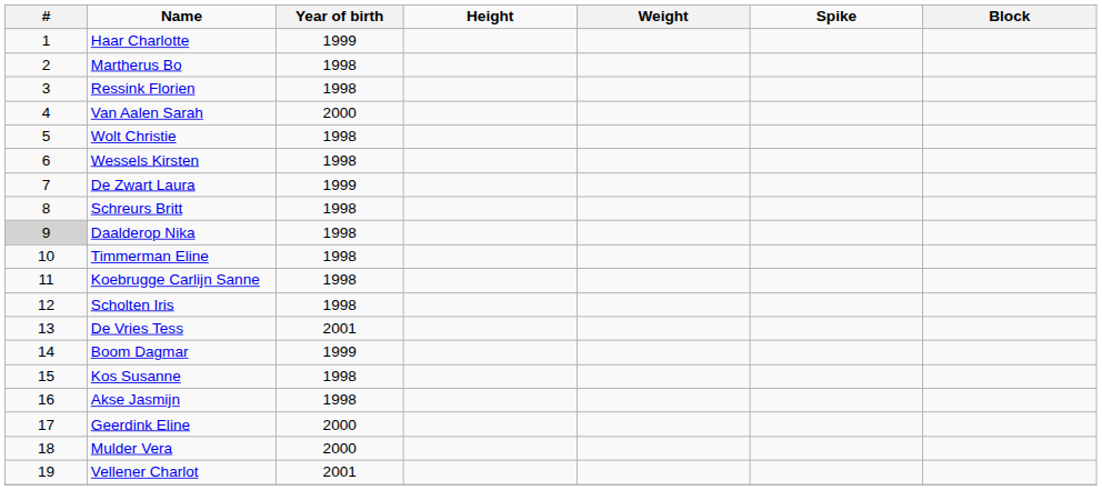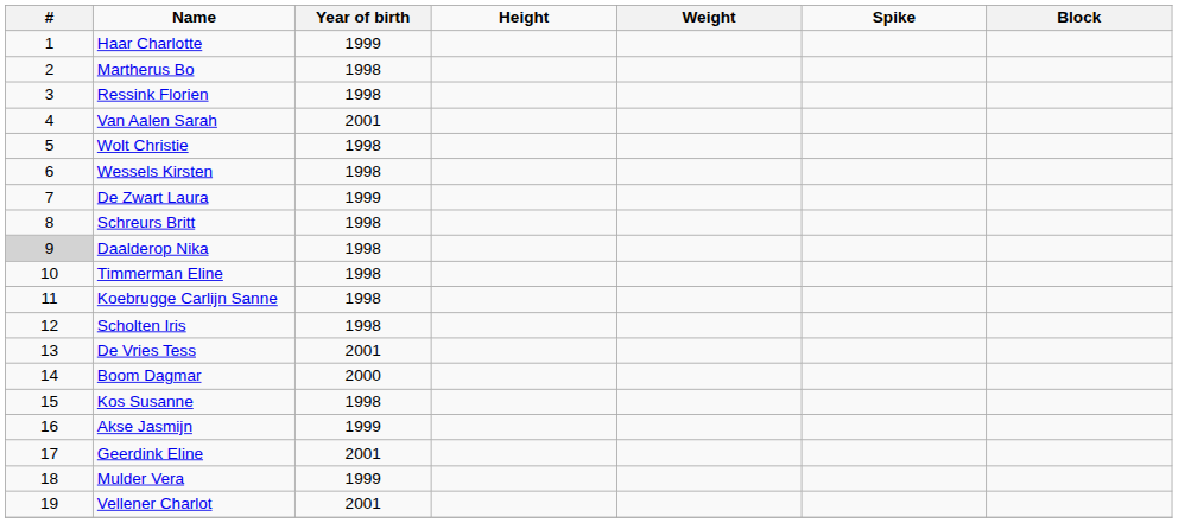Van Aalen Sarah | Year of birth: 2000 -> 2001
Boom Dagmar | Year of birth: 1999 -> 2000
Akse Jasmijn | Year of birth: 1998 -> 1999
Geerdink Eline | Year of birth: 2000 -> 2001
Mulder Vera | Year of birth: 2000 -> 1999
